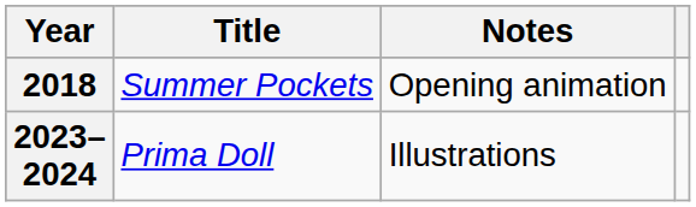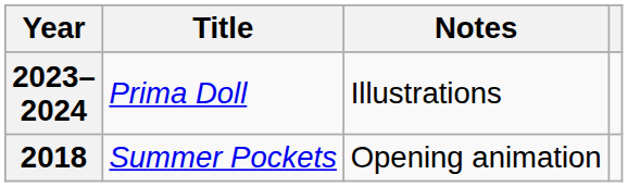rows swapped: 2018 <-> 2023–2024
